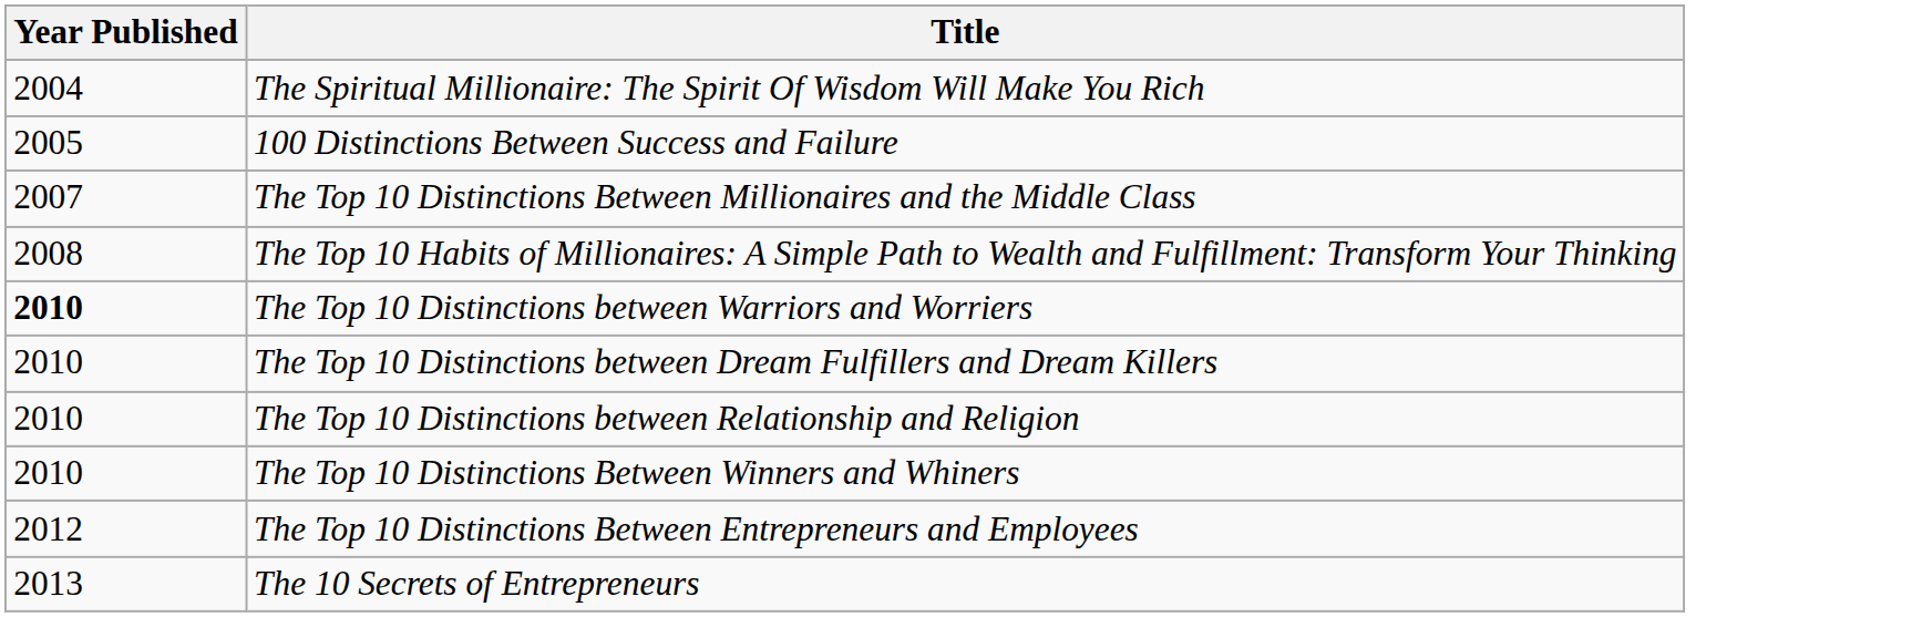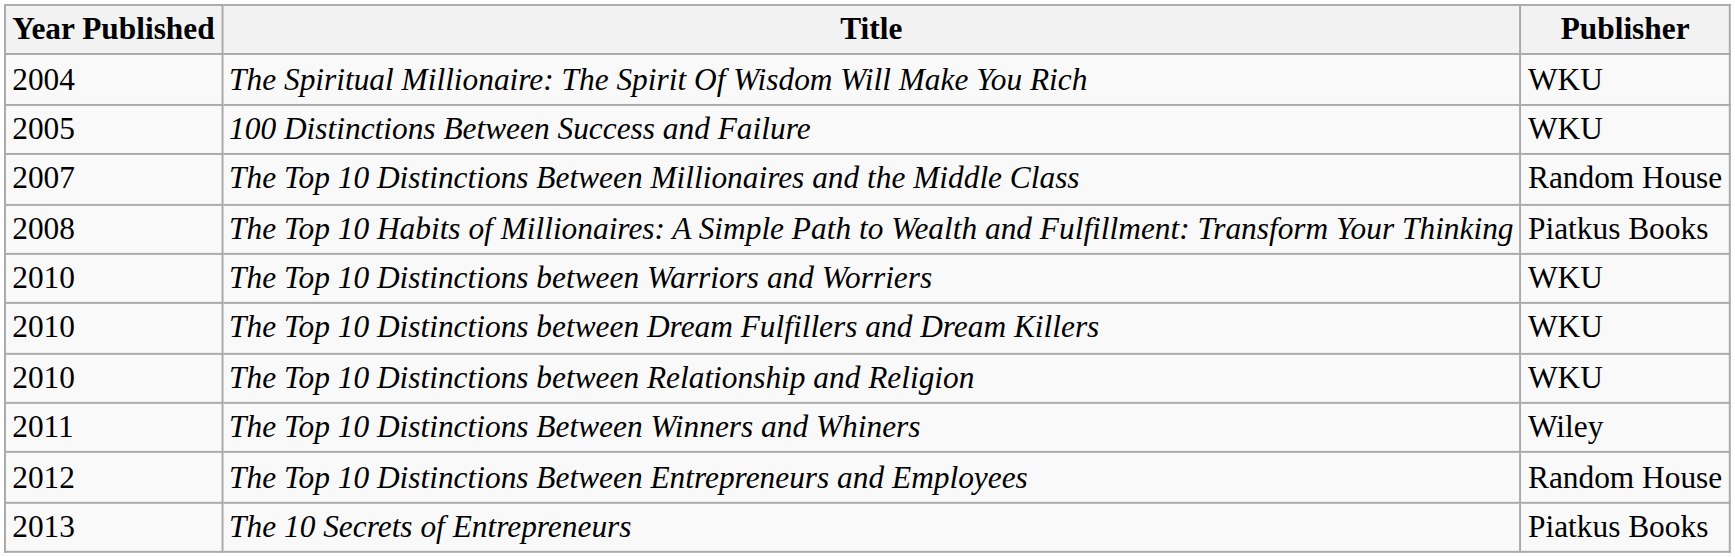+ column: Publisher | WKU | WKU | Random House | Piatkus Books | WKU | WKU | WKU | Wiley | Random House | Piatkus Books
The Top 10 Distinctions between Warriors and Worriers | Year Published: bold -> normal
The Top 10 Distinctions Between Winners and Whiners | Year Published: 2010 -> 2011
